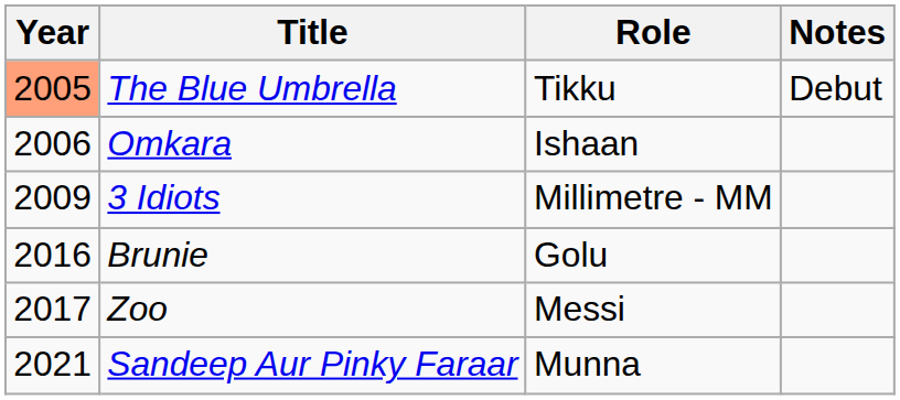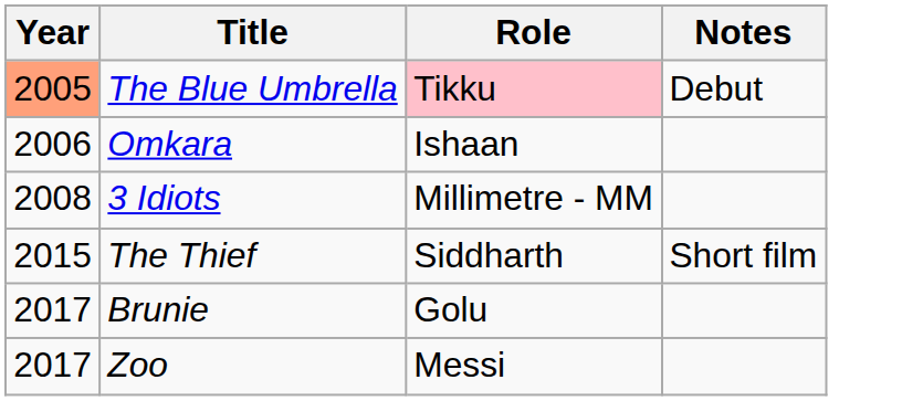The Blue Umbrella | Role: no background -> pink background
3 Idiots | Year: 2009 -> 2008
+ row: 2015 | The Thief | Siddharth | Short film
Brunie | Year: 2016 -> 2017
- row: 2021 | Sandeep Aur Pinky Faraar | Munna
